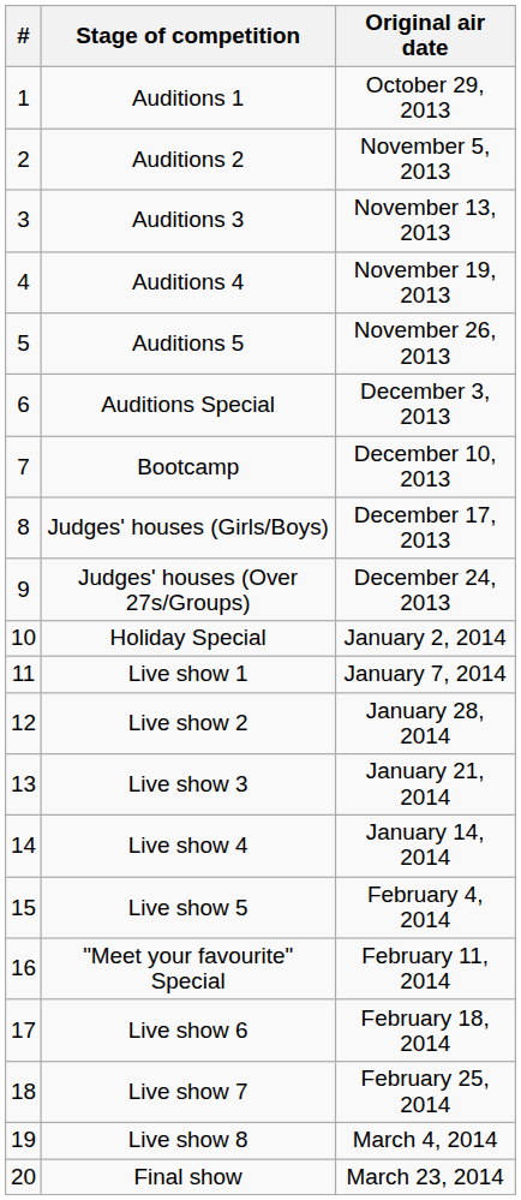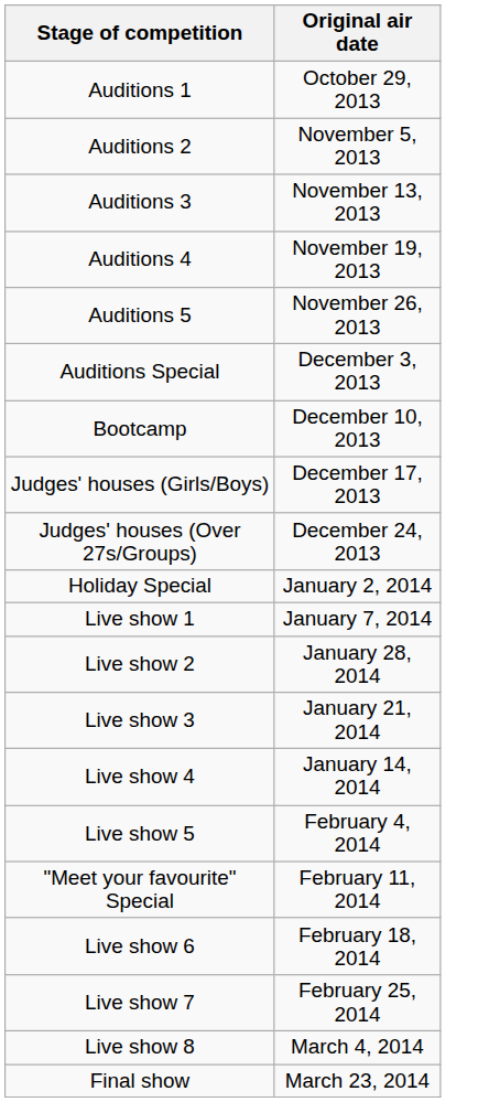- column: # | 1 | 2 | 3 | 4 | 5 | 6 | 7 | 8 | 9 | 10 | 11 | 12 | 13 | 14 | 15 | 16 | 17 | 18 | 19 | 20
